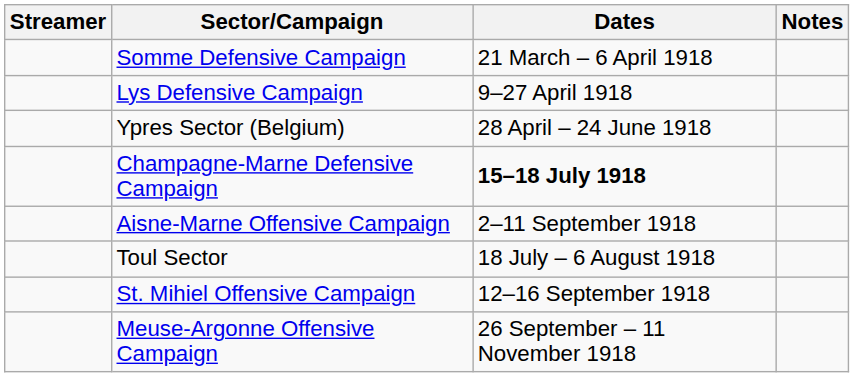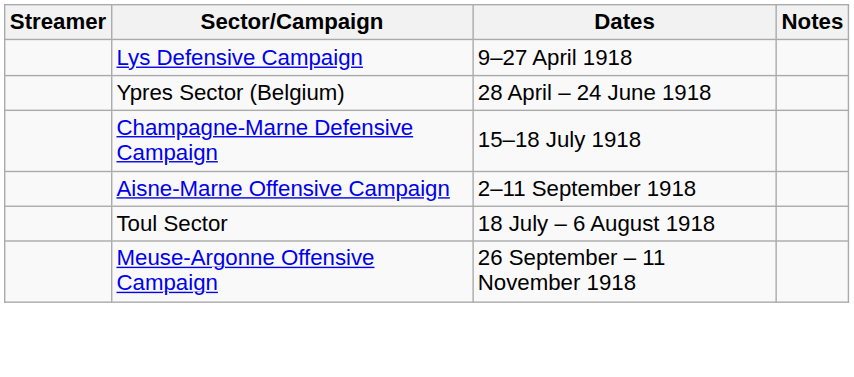- row: Somme Defensive Campaign | 21 March – 6 April 1918
Champagne-Marne Defensive Campaign | Dates: bold -> normal
- row: St. Mihiel Offensive Campaign | 12–16 September 1918
